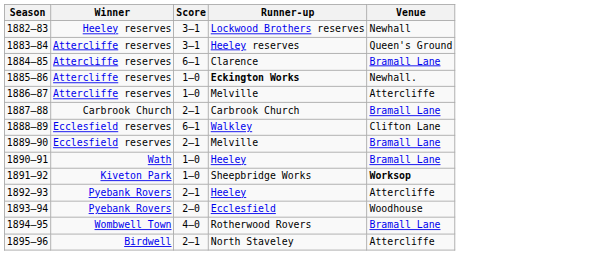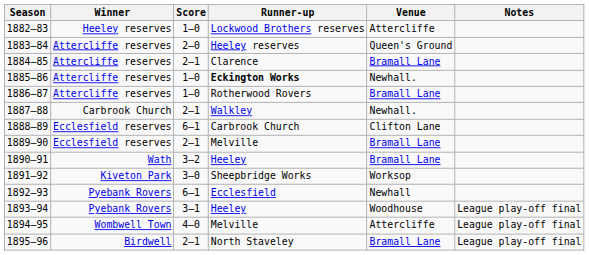+ column: Notes | League play-off final | League play-off final | League play-off final
1882–83 | Score: 3–1 -> 1–0
1882–83 | Venue: Newhall -> Attercliffe
1883–84 | Score: 3–1 -> 2–0
1884–85 | Score: 6–1 -> 2–1
1886–87 | Runner-up: Melville -> Rotherwood Rovers
1886–87 | Venue: Attercliffe -> Bramall Lane
1887–88 | Runner-up: Carbrook Church -> Walkley
1887–88 | Venue: Bramall Lane -> Newhall.
1888–89 | Runner-up: Walkley -> Carbrook Church
1890–91 | Score: 1–0 -> 3–2
1891–92 | Score: 1–0 -> 3–0
1891–92 | Venue: bold -> normal
1892–93 | Score: 2–1 -> 6–1
1892–93 | Runner-up: Heeley -> Ecclesfield
1892–93 | Venue: Attercliffe -> Newhall
1893–94 | Score: 2–0 -> 3–1
1893–94 | Runner-up: Ecclesfield -> Heeley
1894–95 | Runner-up: Rotherwood Rovers -> Melville
1894–95 | Venue: Bramall Lane -> Attercliffe
1895–96 | Venue: Attercliffe -> Bramall Lane
